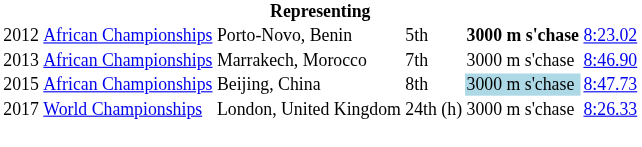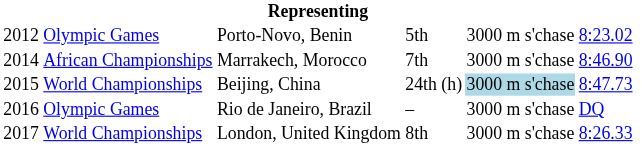Porto-Novo, Benin | column 2: African Championships -> Olympic Games
Porto-Novo, Benin | column 5: bold -> normal
Marrakech, Morocco | column 1: 2013 -> 2014
Beijing, China | column 2: African Championships -> World Championships
Beijing, China | column 4: 8th -> 24th (h)
+ row: 2016 | Olympic Games | Rio de Janeiro, Brazil | – | 3000 m s'chase | DQ
London, United Kingdom | column 4: 24th (h) -> 8th
